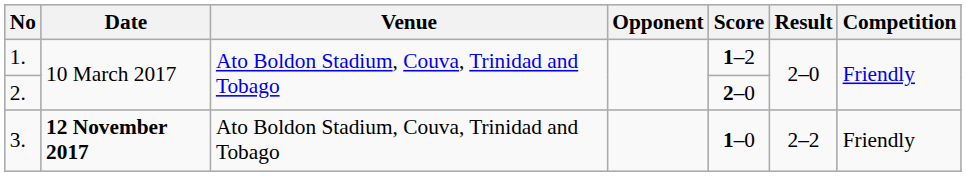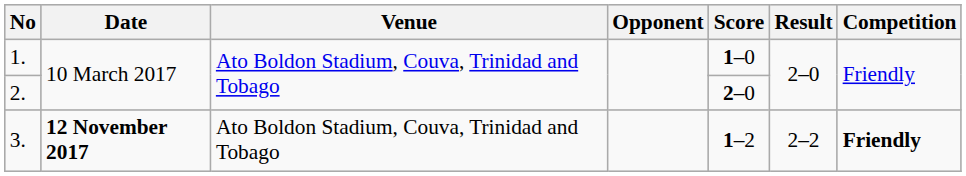1. | Score: 1–2 -> 1–0
3. | Score: 1–0 -> 1–2
3. | Competition: normal -> bold
